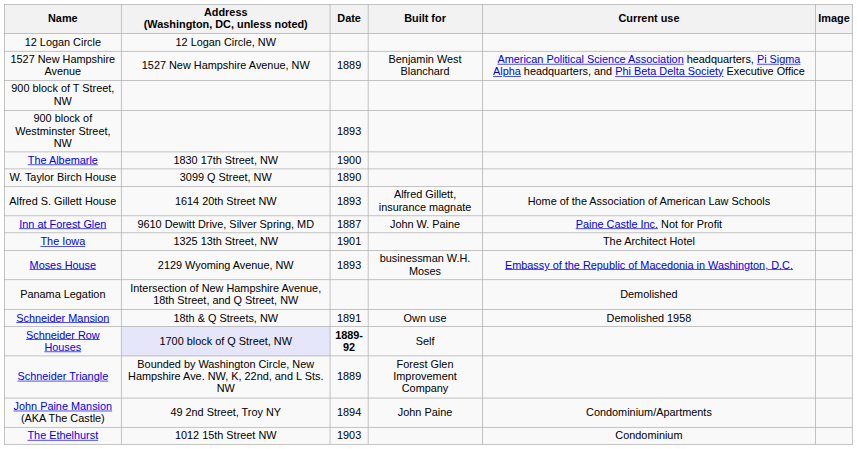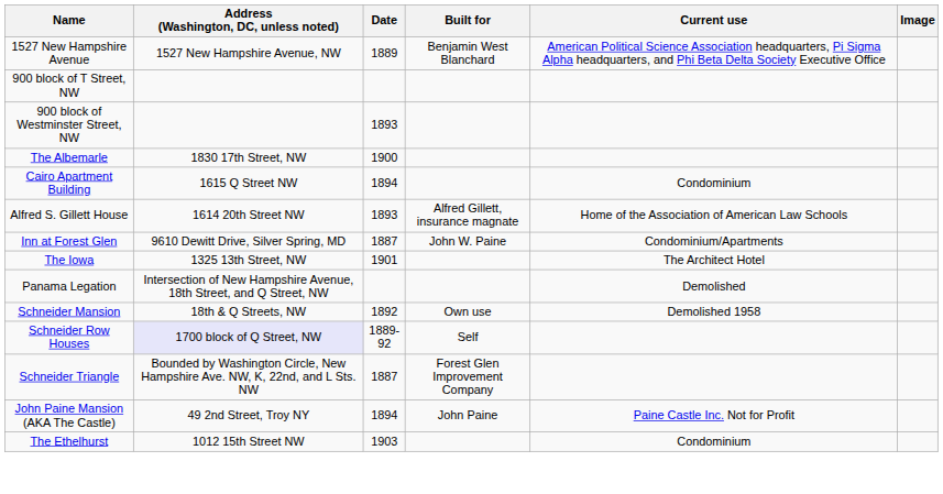- row: 12 Logan Circle | 12 Logan Circle, NW
- row: W. Taylor Birch House | 3099 Q Street, NW | 1890
+ row: Cairo Apartment Building | 1615 Q Street NW | 1894 | Condominium
Inn at Forest Glen | Current use: Paine Castle Inc. Not for Profit -> Condominium/Apartments
- row: Moses House | 2129 Wyoming Avenue, NW | 1893 | businessman W.H. Moses | Embassy of the Republic of Macedonia in Washington, D.C.
Schneider Mansion | Date: 1891 -> 1892
Schneider Row Houses | Date: bold -> normal
Schneider Triangle | Date: 1889 -> 1887
John Paine Mansion (AKA The Castle) | Current use: Condominium/Apartments -> Paine Castle Inc. Not for Profit
